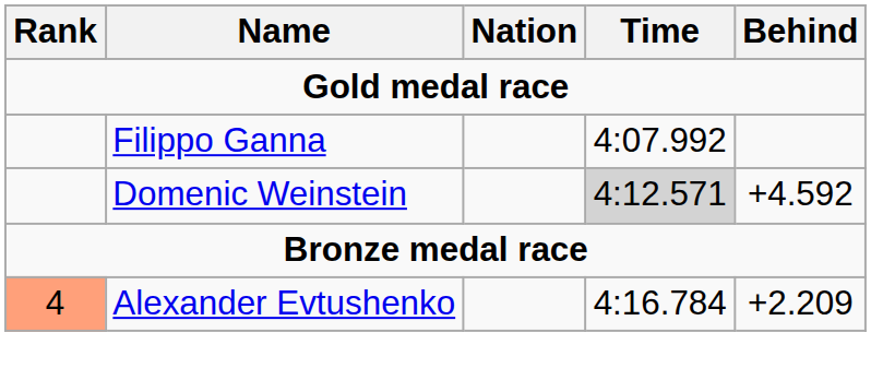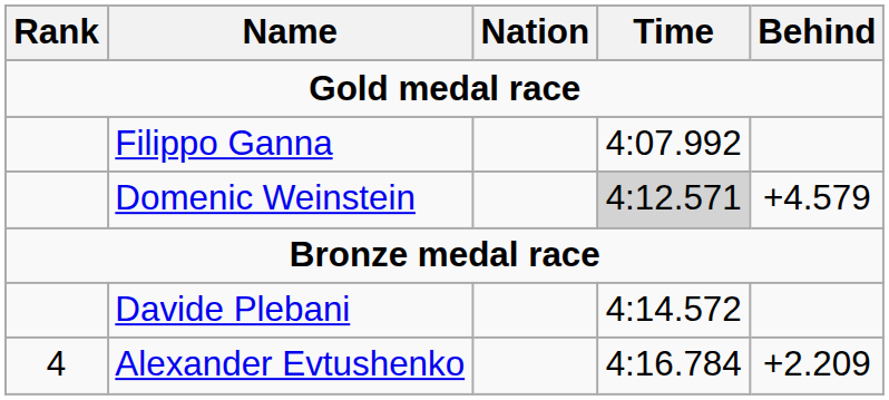Domenic Weinstein | Behind: +4.592 -> +4.579
+ row: Davide Plebani | 4:14.572
Alexander Evtushenko | Rank: lightsalmon background -> no background
